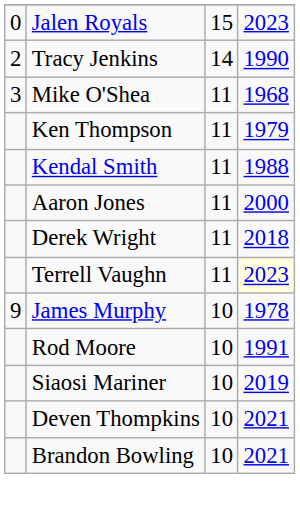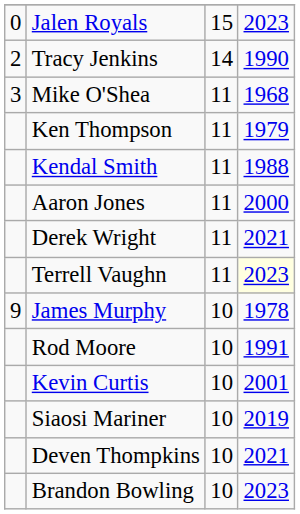Derek Wright | column 4: 2018 -> 2021
+ row: Kevin Curtis | 10 | 2001
Brandon Bowling | column 4: 2021 -> 2023
